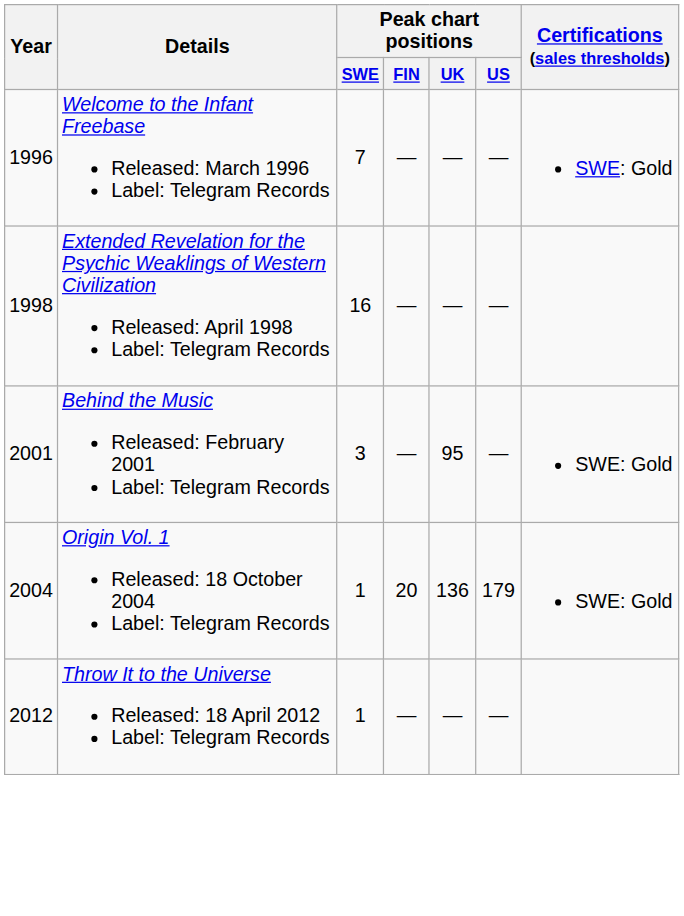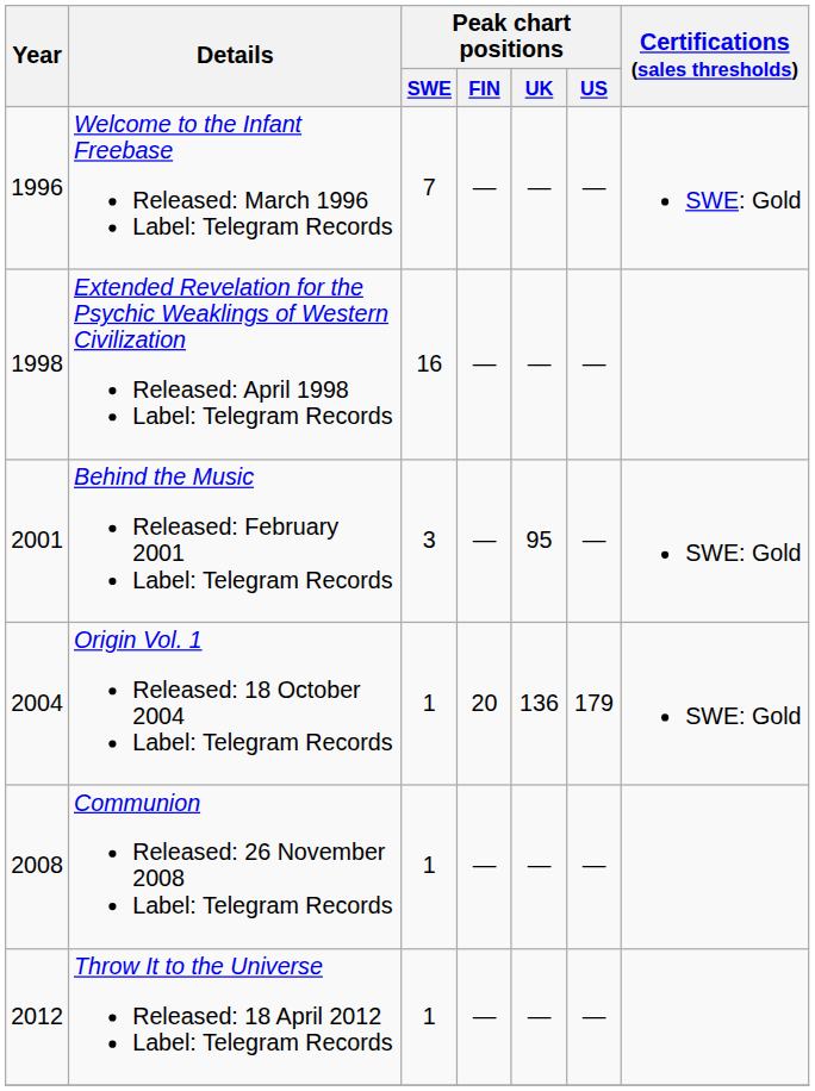+ row: 2008 | Communion Released: 26 November 2008 Label: Telegram Records | 1 | — | — | —
